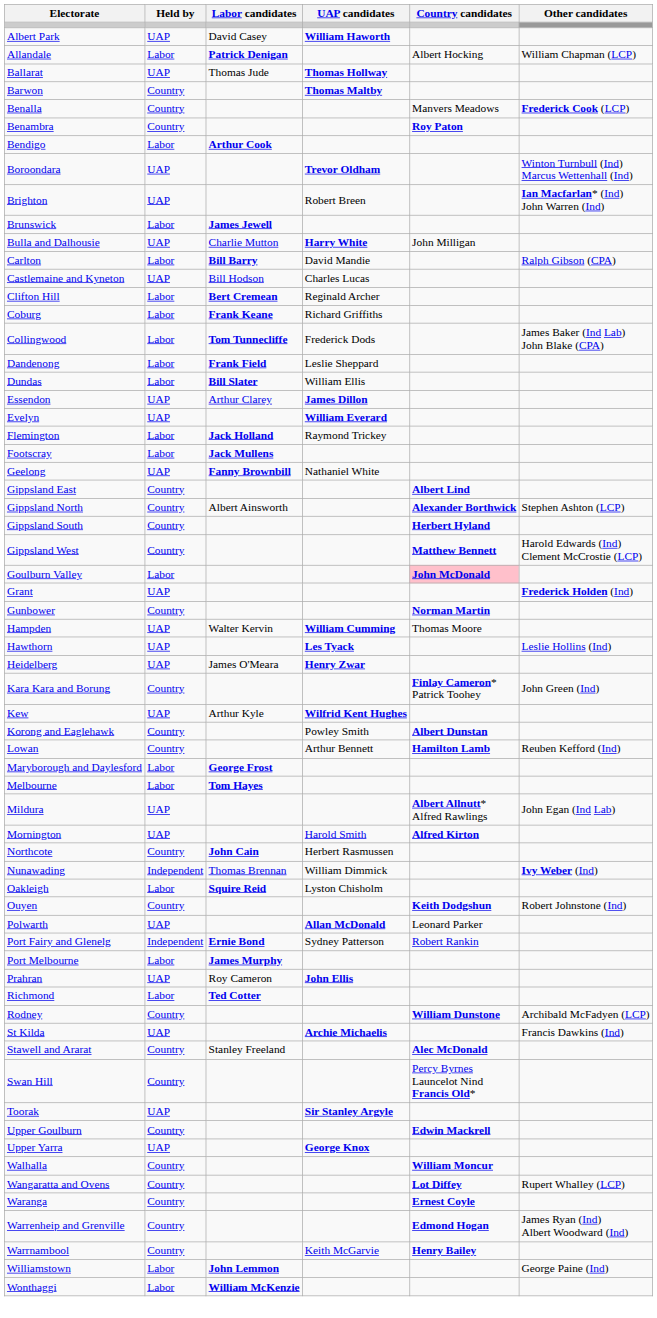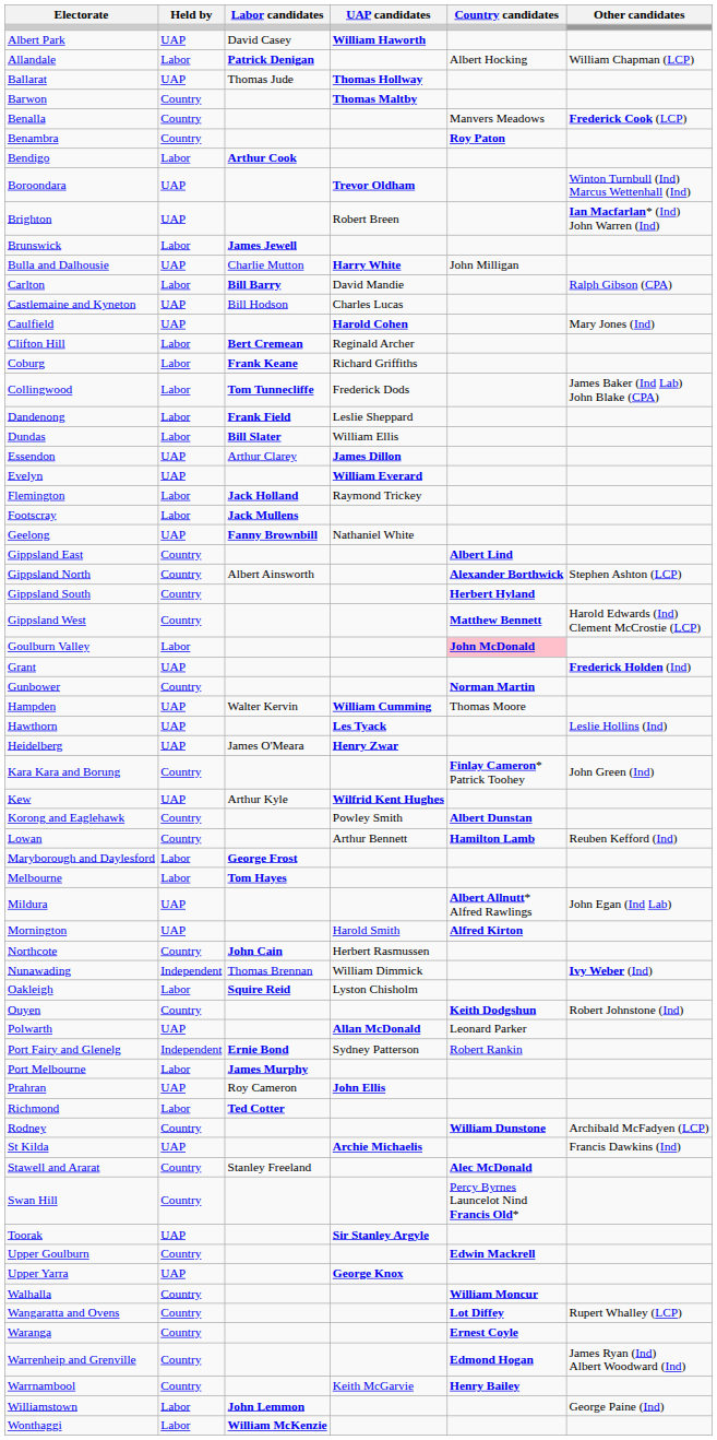+ row: Caulfield | UAP | Harold Cohen | Mary Jones (Ind)
